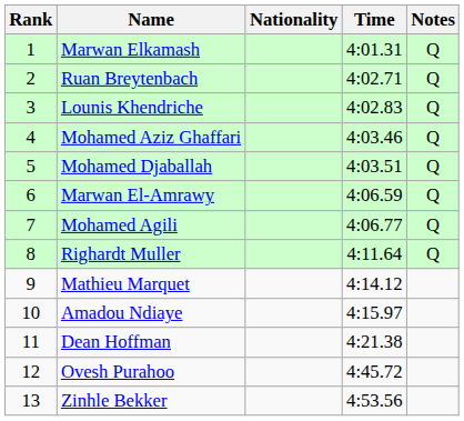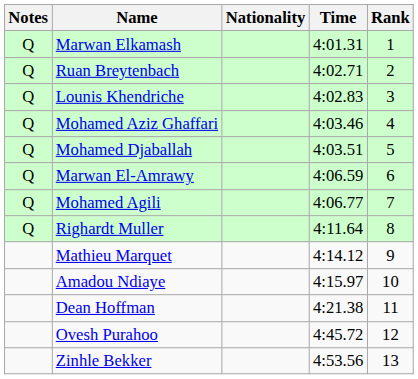columns swapped: Rank <-> Notes
